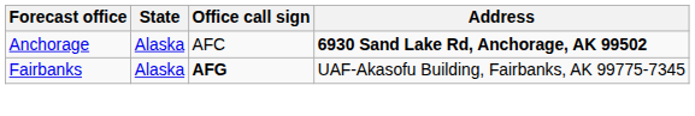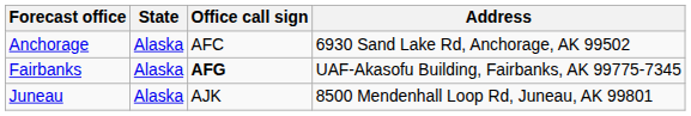Anchorage | Address: bold -> normal
+ row: Juneau | Alaska | AJK | 8500 Mendenhall Loop Rd, Juneau, AK 99801
